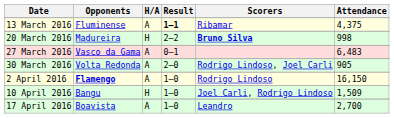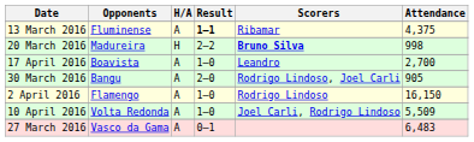rows swapped: 27 March 2016 <-> 17 April 2016
30 March 2016 | Opponents: Volta Redonda -> Bangu
2 April 2016 | Opponents: bold -> normal
10 April 2016 | Opponents: Bangu -> Volta Redonda
10 April 2016 | H/A: H -> A
10 April 2016 | Attendance: 1,509 -> 5,509
